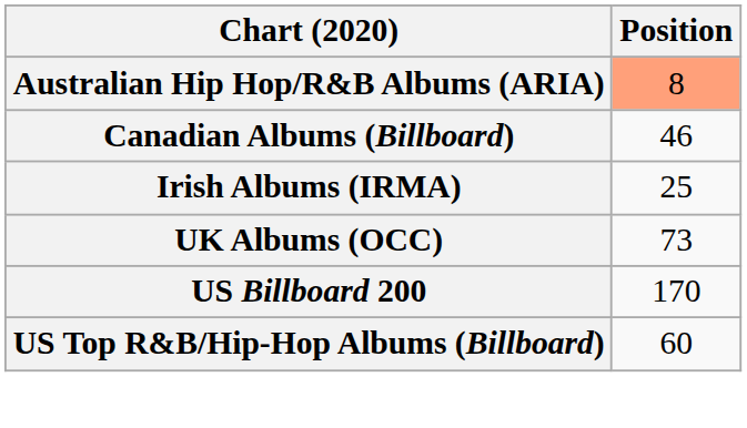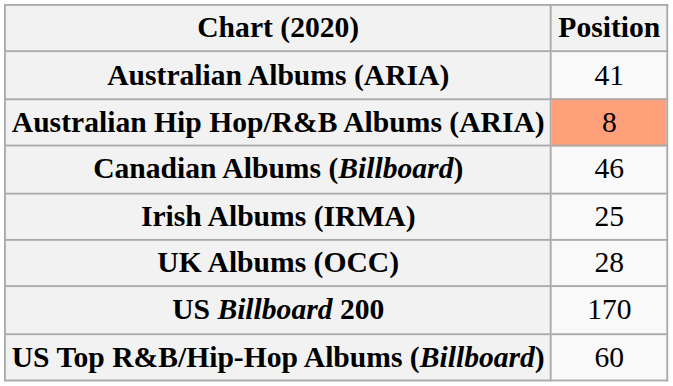+ row: Australian Albums (ARIA) | 41
UK Albums (OCC) | Position: 73 -> 28
